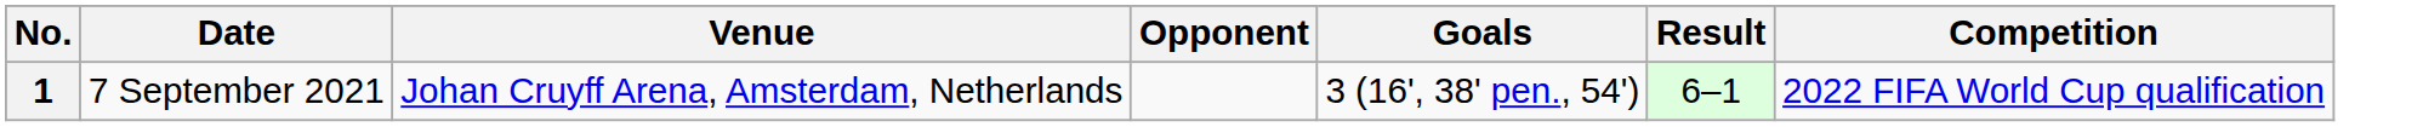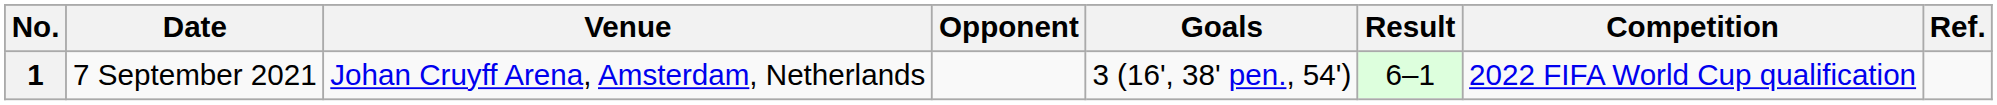+ column: Ref.
